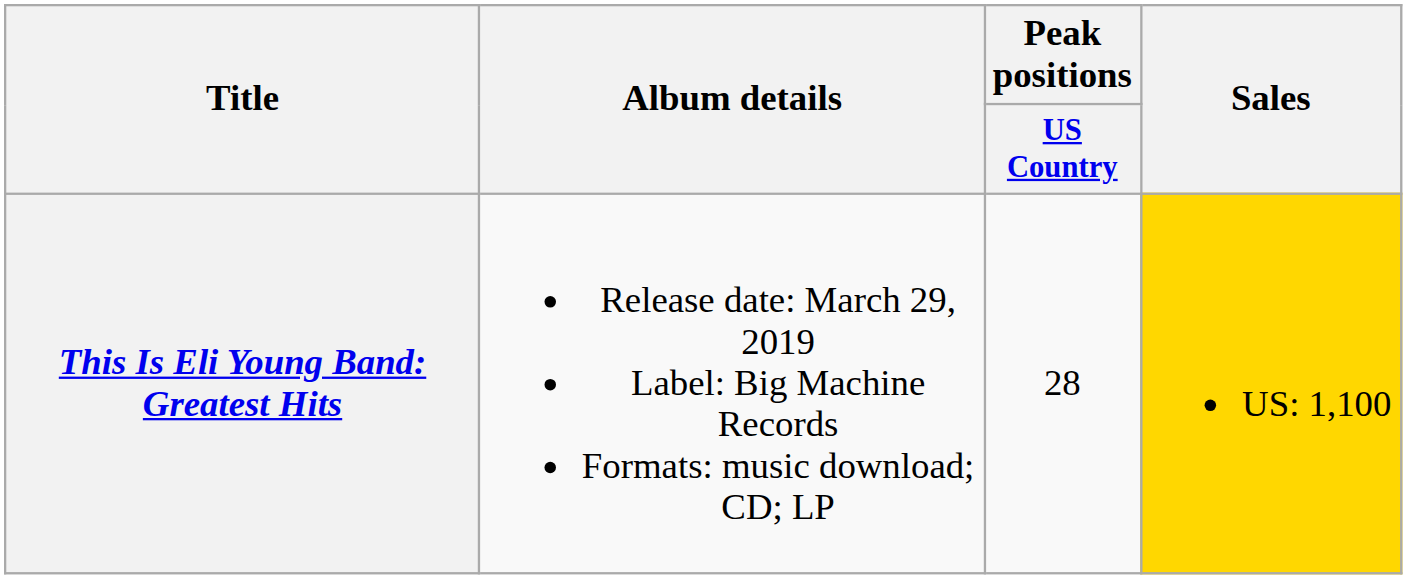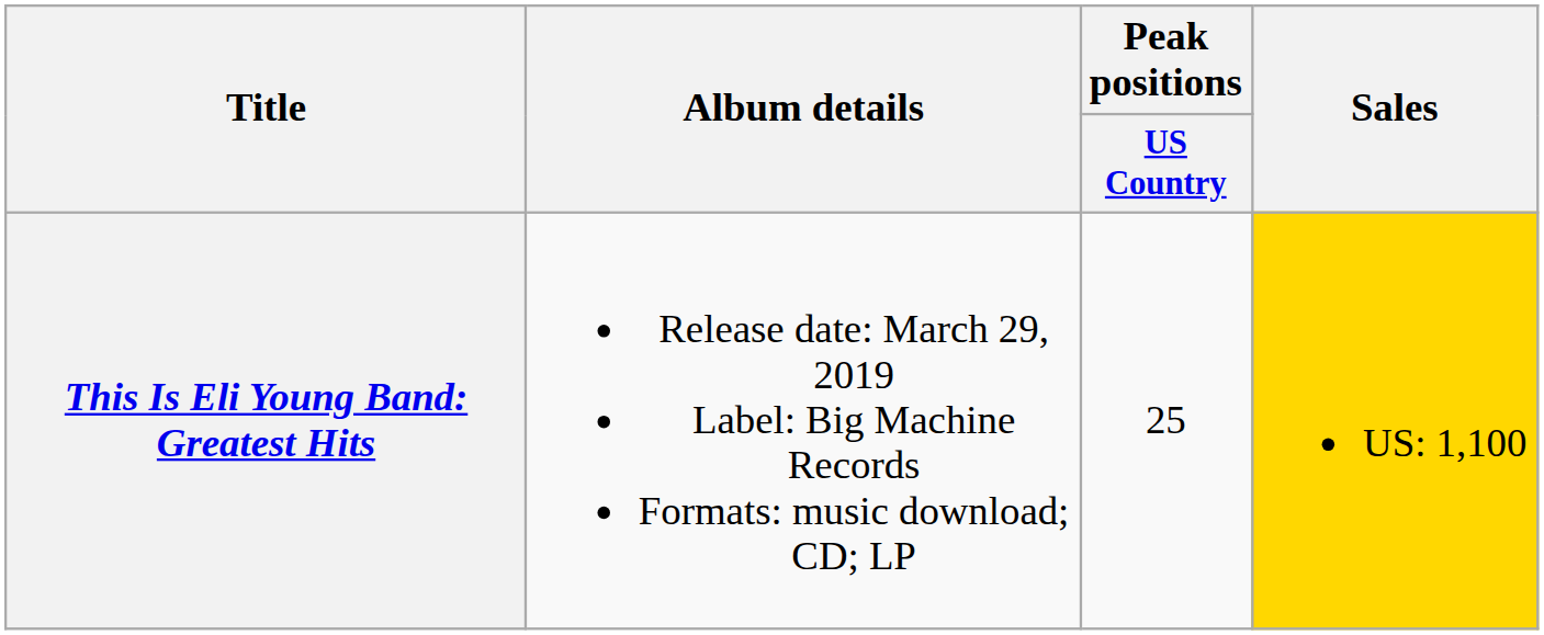This Is Eli Young Band: Greatest Hits | Peak positions / US Country: 28 -> 25
